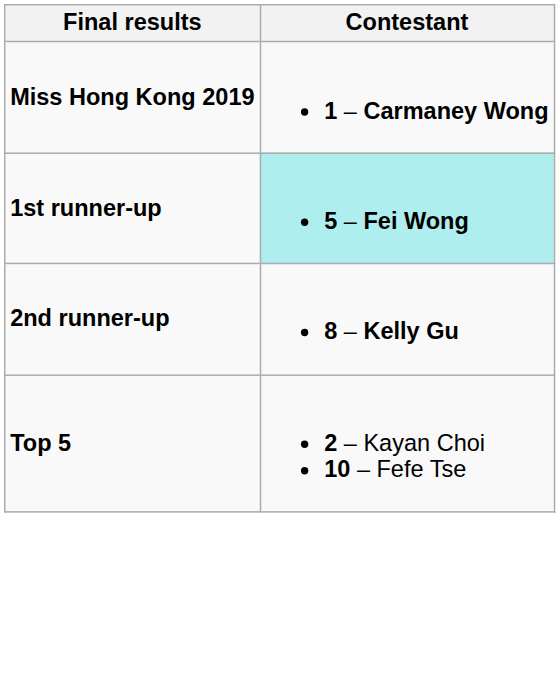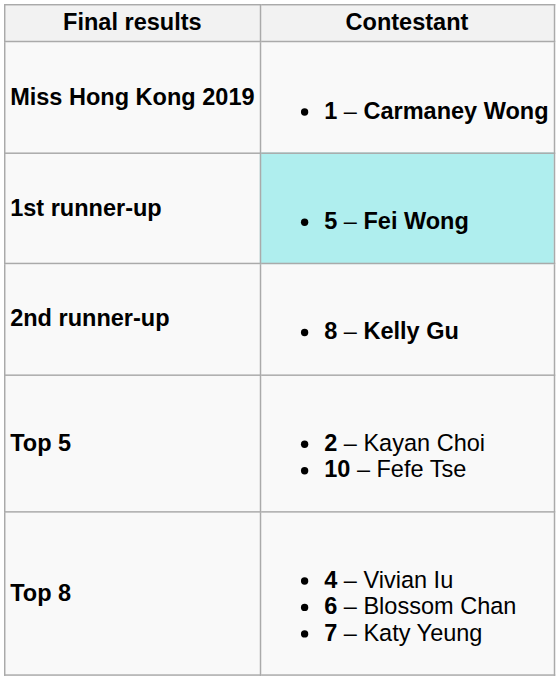+ row: Top 8 | 4 – Vivian Iu 6 – Blossom Chan 7 – Katy Yeung
